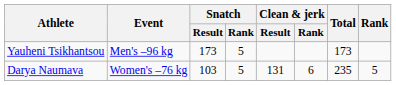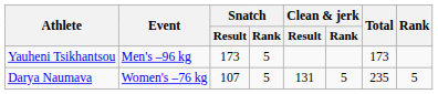Darya Naumava | Snatch / Result: 103 -> 107
Darya Naumava | Clean & jerk / Rank: 6 -> 5
